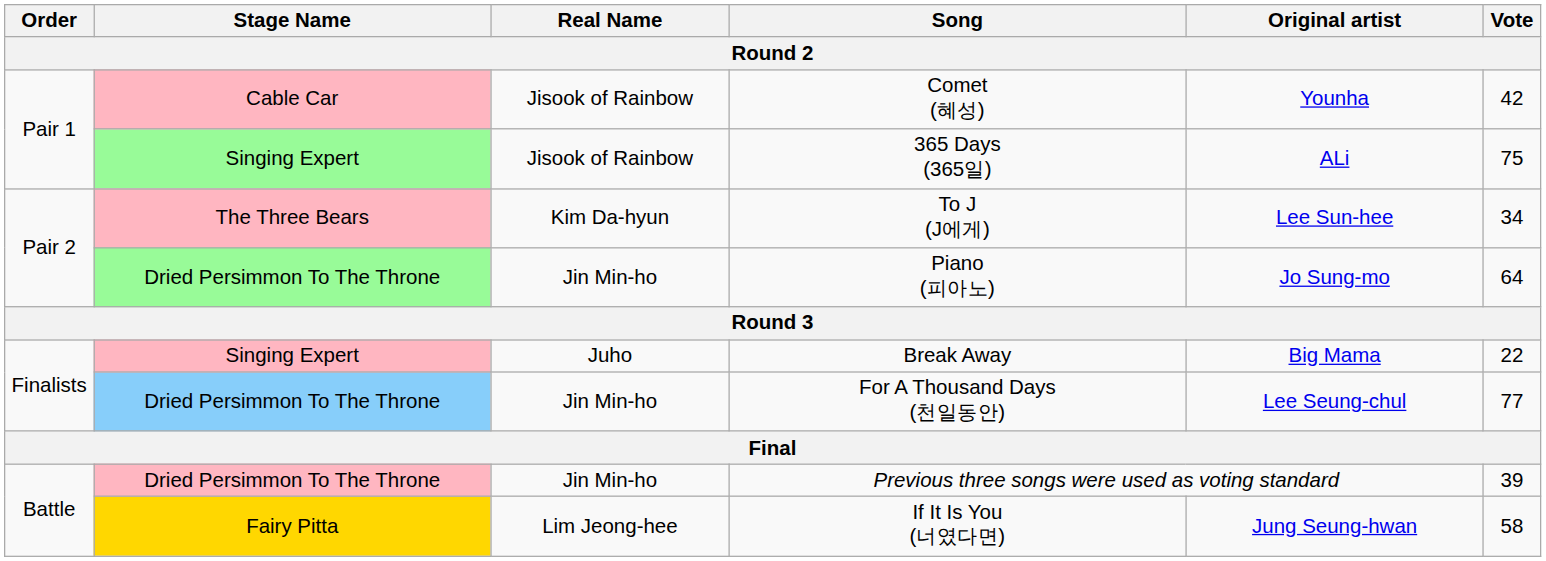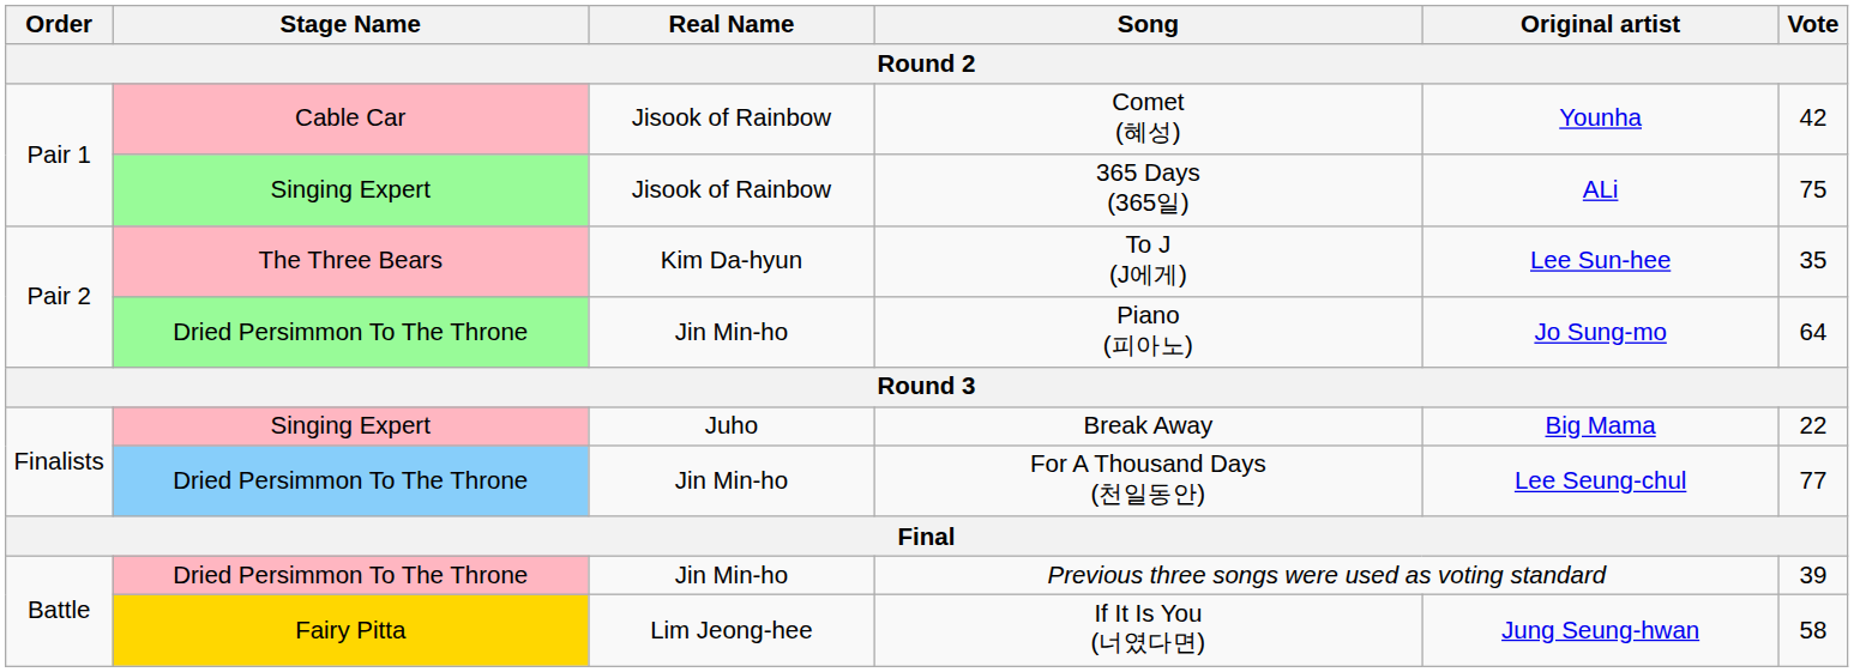To J (J에게) | Vote: 34 -> 35
